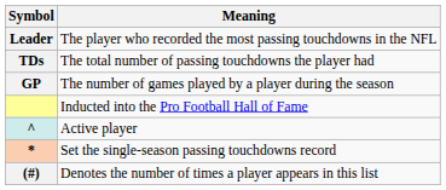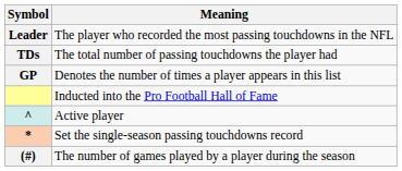GP | Meaning: The number of games played by a player during the season -> Denotes the number of times a player appears in this list
(#) | Meaning: Denotes the number of times a player appears in this list -> The number of games played by a player during the season
